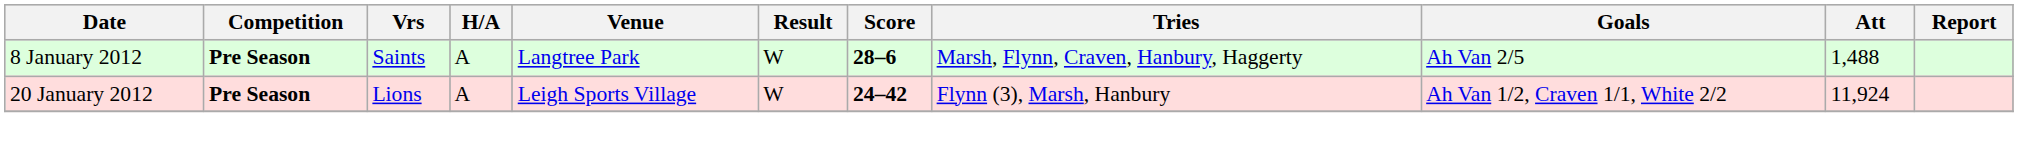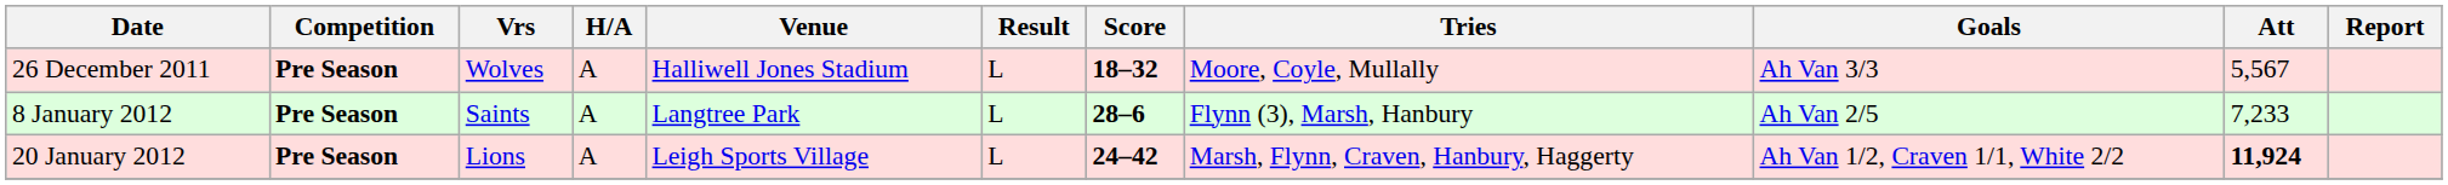+ row: 26 December 2011 | Pre Season | Wolves | A | Halliwell Jones Stadium | L | 18–32 | Moore, Coyle, Mullally | Ah Van 3/3 | 5,567
8 January 2012 | Result: W -> L
8 January 2012 | Tries: Marsh, Flynn, Craven, Hanbury, Haggerty -> Flynn (3), Marsh, Hanbury
8 January 2012 | Att: 1,488 -> 7,233
20 January 2012 | Result: W -> L
20 January 2012 | Tries: Flynn (3), Marsh, Hanbury -> Marsh, Flynn, Craven, Hanbury, Haggerty
20 January 2012 | Att: normal -> bold
